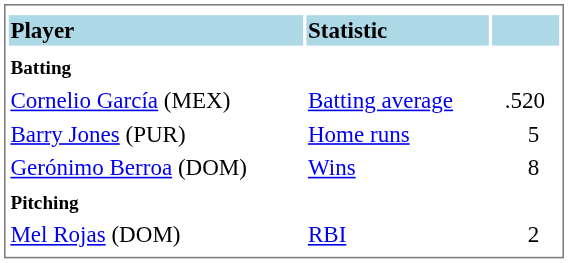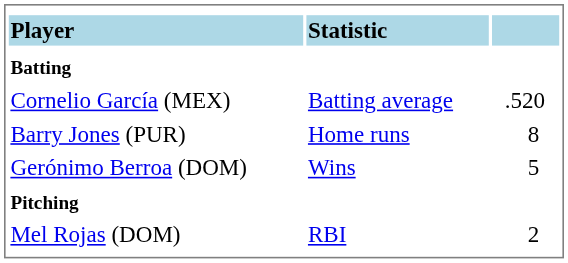Barry Jones (PUR) | column 3: 5 -> 8
Gerónimo Berroa (DOM) | column 3: 8 -> 5
